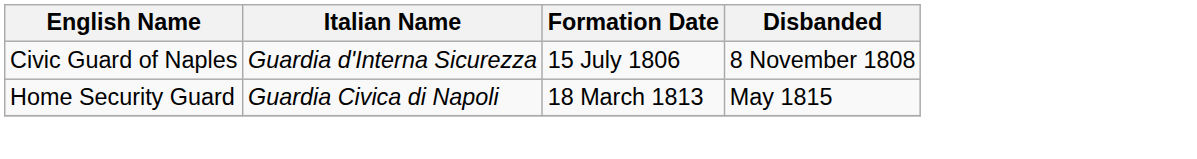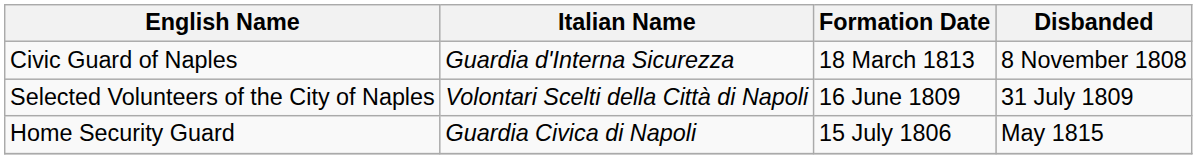Civic Guard of Naples | Formation Date: 15 July 1806 -> 18 March 1813
+ row: Selected Volunteers of the City of Naples | Volontari Scelti della Città di Napoli | 16 June 1809 | 31 July 1809
Home Security Guard | Formation Date: 18 March 1813 -> 15 July 1806
